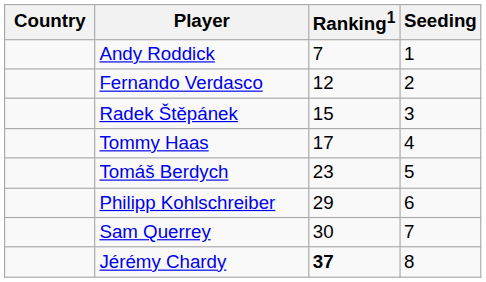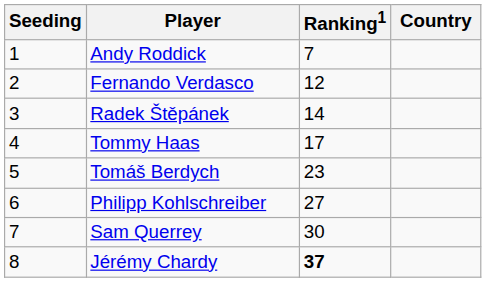columns swapped: Country <-> Seeding
Radek Štěpánek | Ranking1: 15 -> 14
Philipp Kohlschreiber | Ranking1: 29 -> 27
